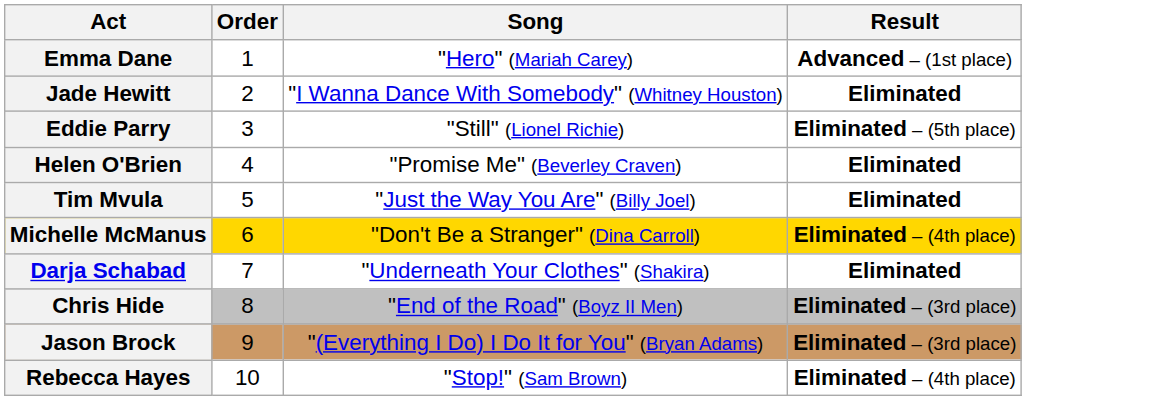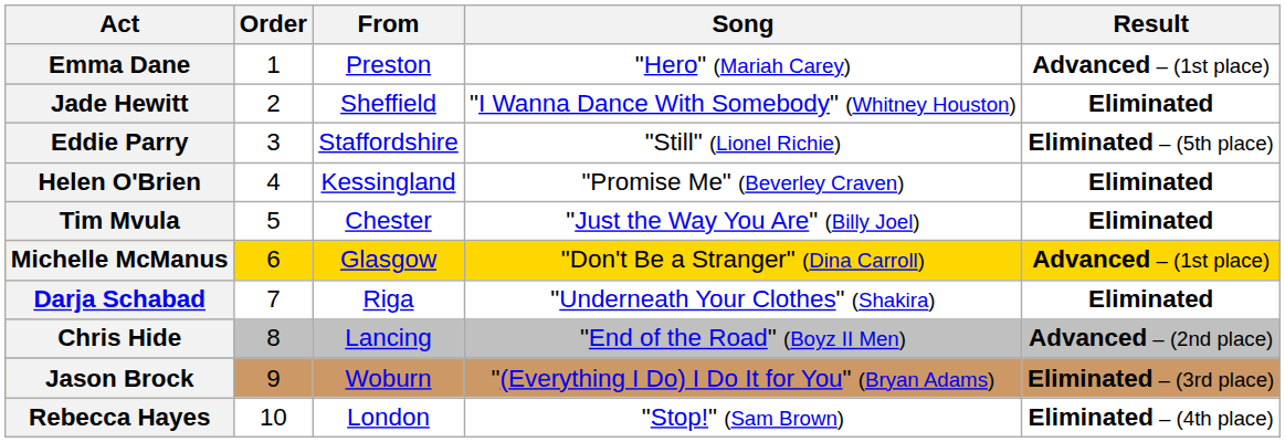+ column: From | Preston | Sheffield | Staffordshire | Kessingland | Chester | Glasgow | Riga | Lancing | Woburn | London
Michelle McManus | Result: Eliminated – (4th place) -> Advanced – (1st place)
Chris Hide | Result: Eliminated – (3rd place) -> Advanced – (2nd place)
